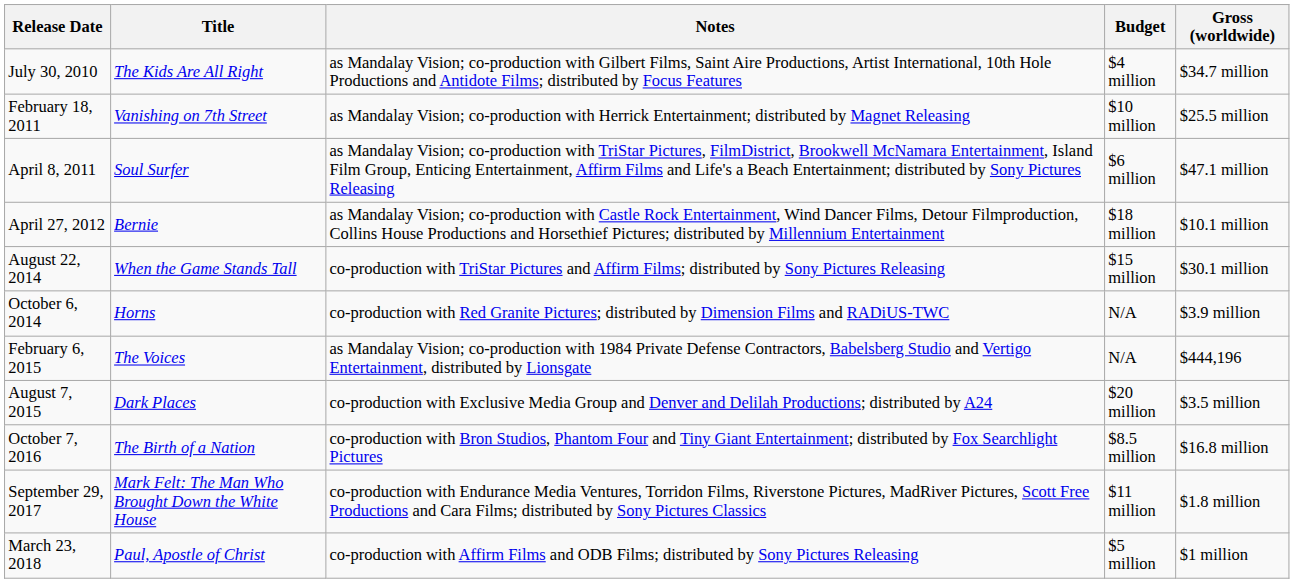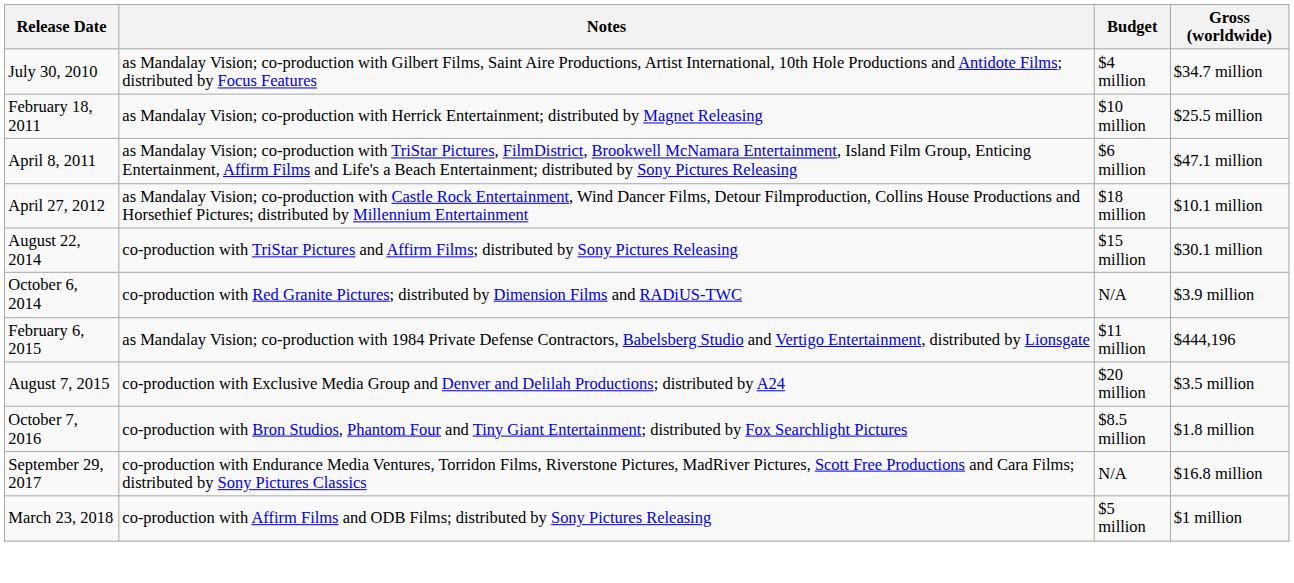- column: Title | The Kids Are All Right | Vanishing on 7th Street | Soul Surfer | Bernie | When the Game Stands Tall | Horns | The Voices | Dark Places | The Birth of a Nation | Mark Felt: The Man Who Brought Down the White House | Paul, Apostle of Christ
February 6, 2015 | Budget: N/A -> $11 million
October 7, 2016 | Gross (worldwide): $16.8 million -> $1.8 million
September 29, 2017 | Budget: $11 million -> N/A
September 29, 2017 | Gross (worldwide): $1.8 million -> $16.8 million
